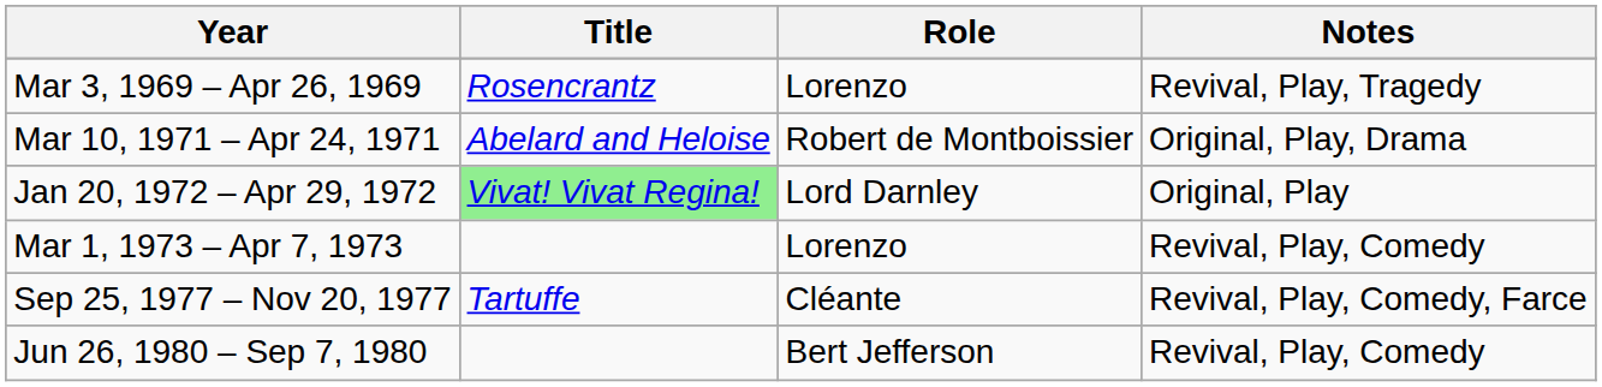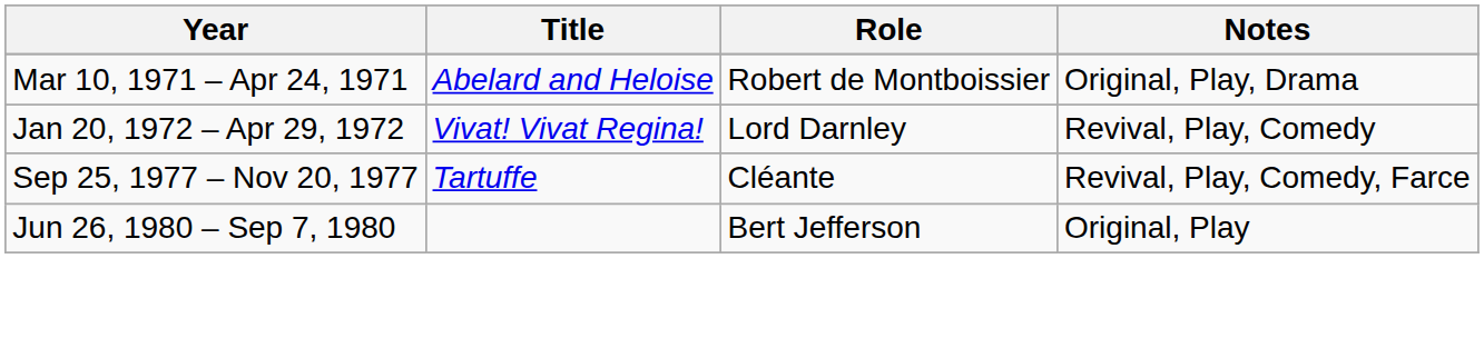- row: Mar 3, 1969 – Apr 26, 1969 | Rosencrantz | Lorenzo | Revival, Play, Tragedy
Jan 20, 1972 – Apr 29, 1972 | Title: lightgreen background -> no background
Jan 20, 1972 – Apr 29, 1972 | Notes: Original, Play -> Revival, Play, Comedy
- row: Mar 1, 1973 – Apr 7, 1973 | Lorenzo | Revival, Play, Comedy
Jun 26, 1980 – Sep 7, 1980 | Notes: Revival, Play, Comedy -> Original, Play
